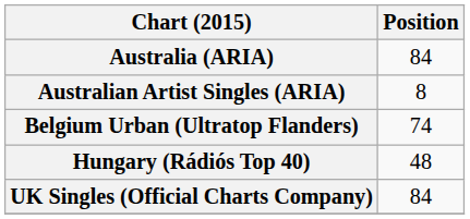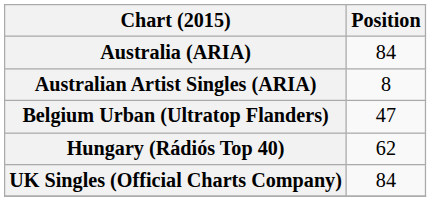Belgium Urban (Ultratop Flanders) | Position: 74 -> 47
Hungary (Rádiós Top 40) | Position: 48 -> 62
